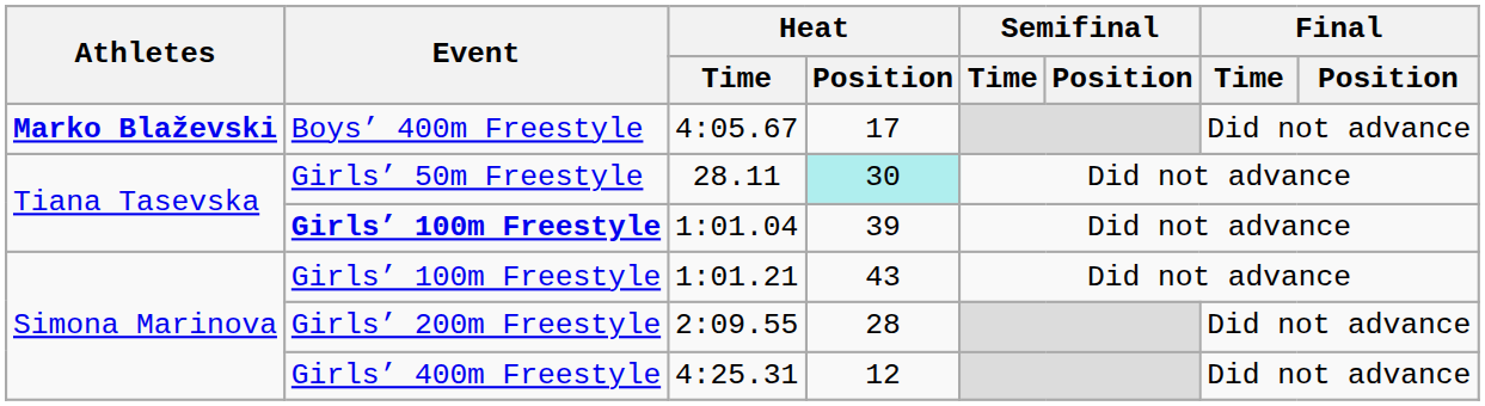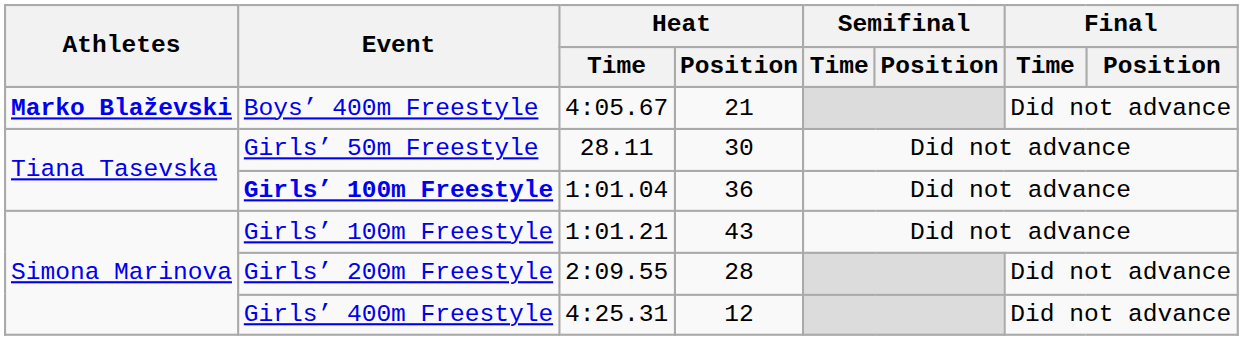4:05.67 | Heat / Position: 17 -> 21
28.11 | Heat / Position: paleturquoise background -> no background
1:01.04 | Heat / Position: 39 -> 36
